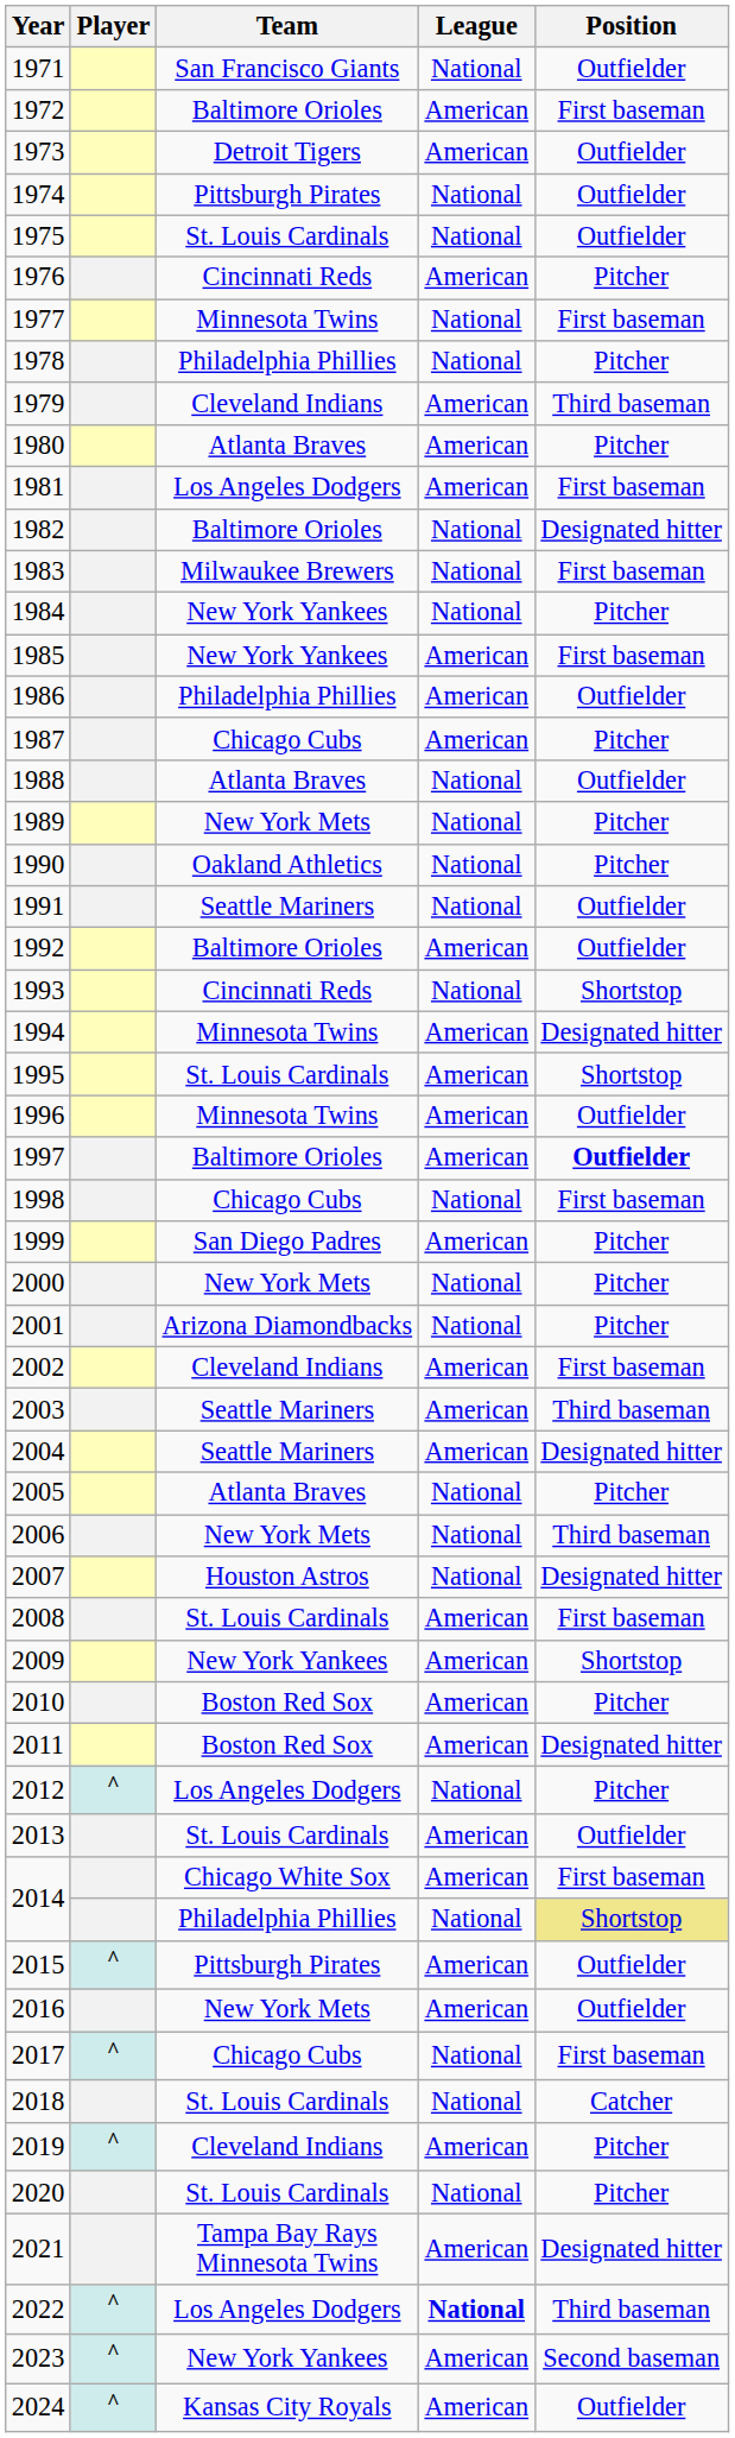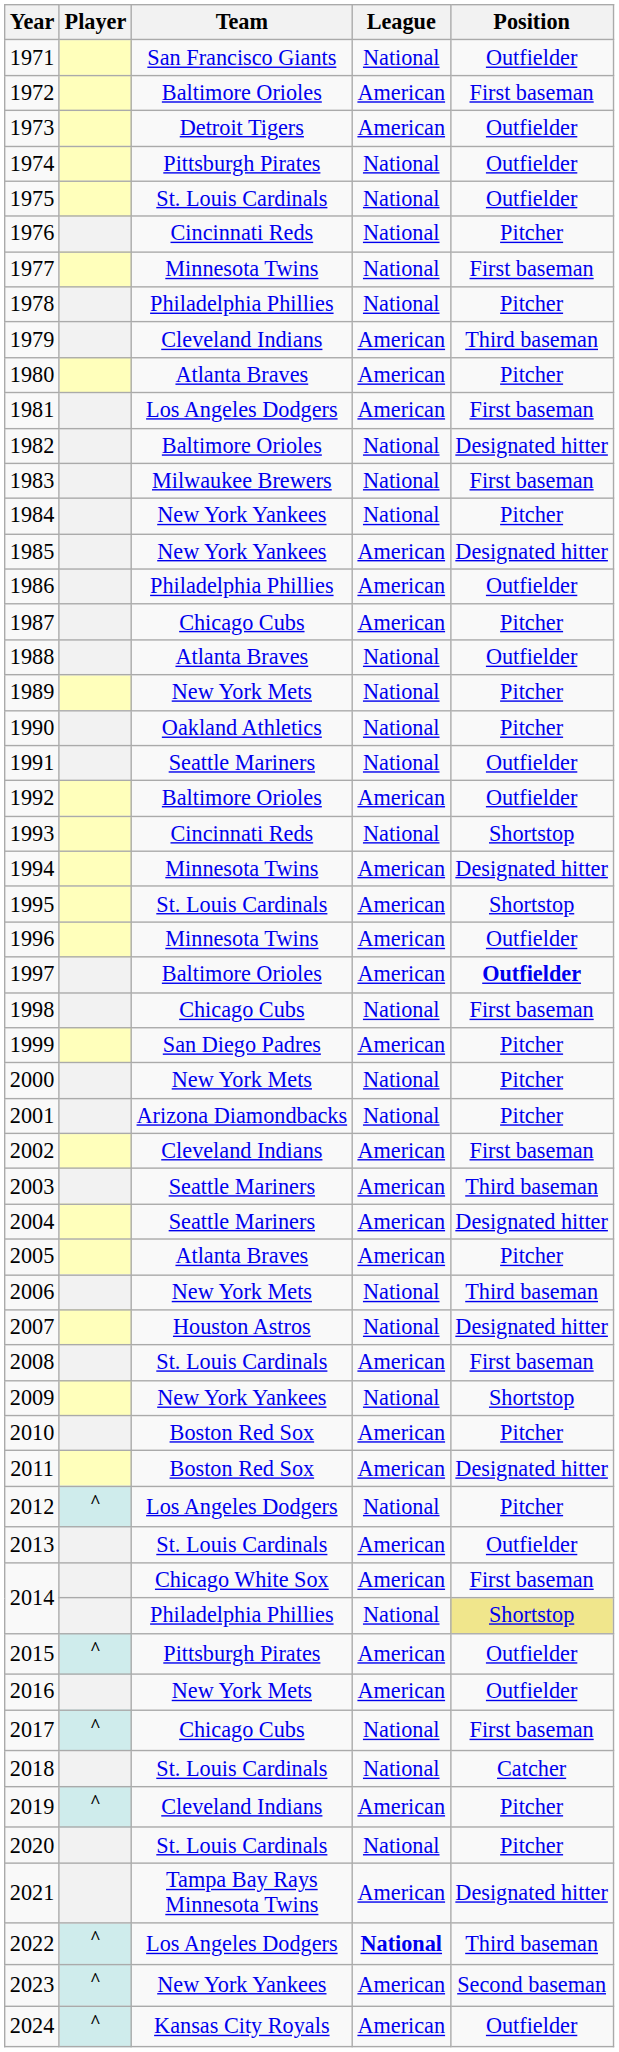1976 | League: American -> National
1985 | Position: First baseman -> Designated hitter
2005 | League: National -> American
2009 | League: American -> National
